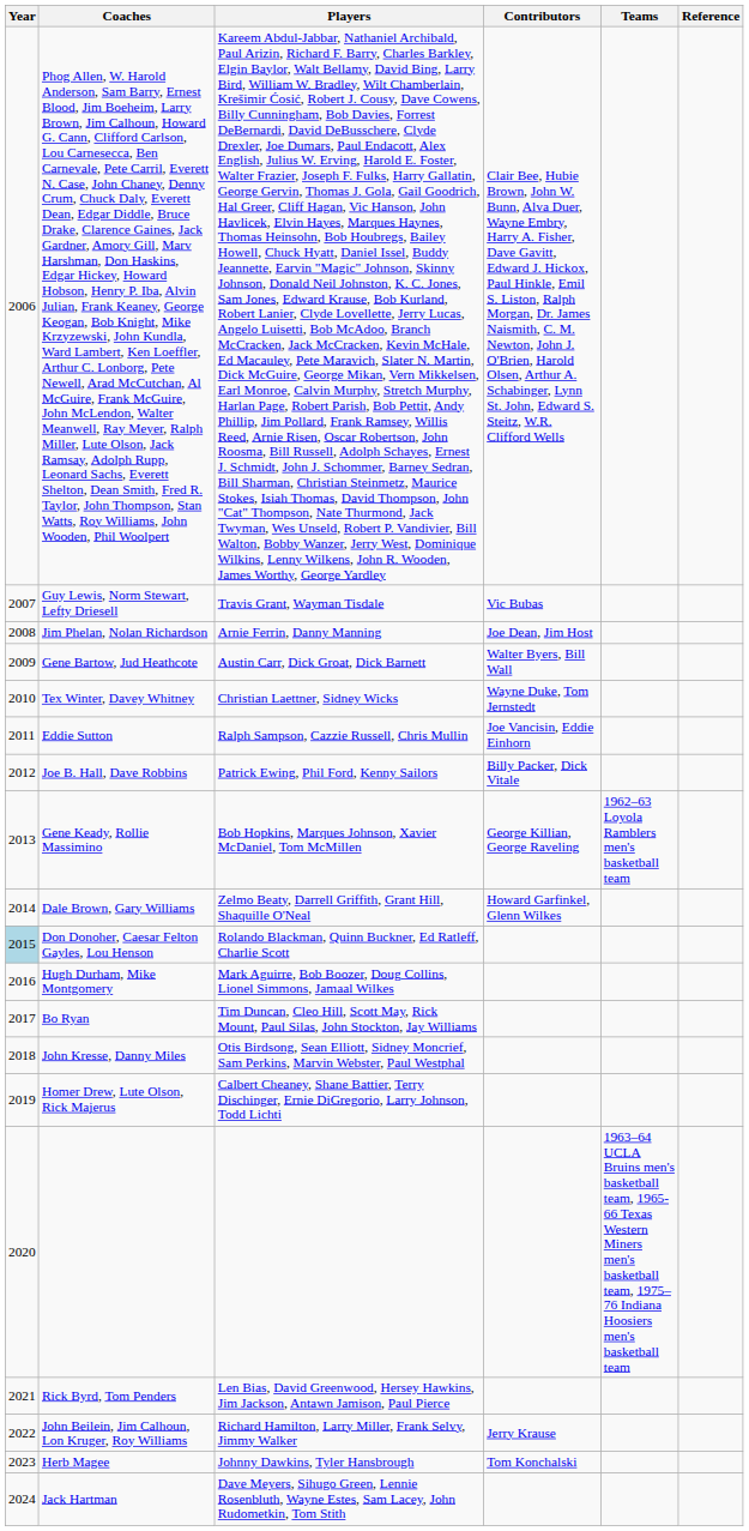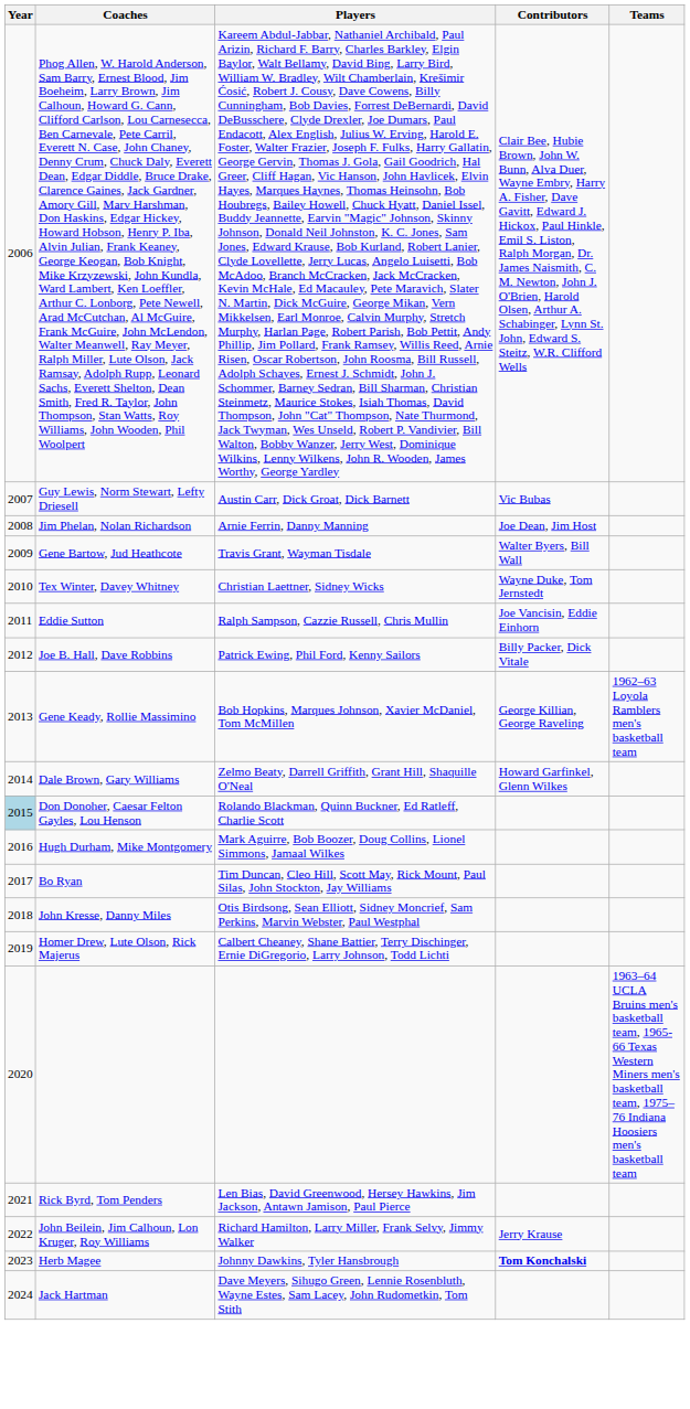- column: Reference
Guy Lewis, Norm Stewart, Lefty Driesell | Players: Travis Grant, Wayman Tisdale -> Austin Carr, Dick Groat, Dick Barnett
Gene Bartow, Jud Heathcote | Players: Austin Carr, Dick Groat, Dick Barnett -> Travis Grant, Wayman Tisdale
Herb Magee | Contributors: normal -> bold
